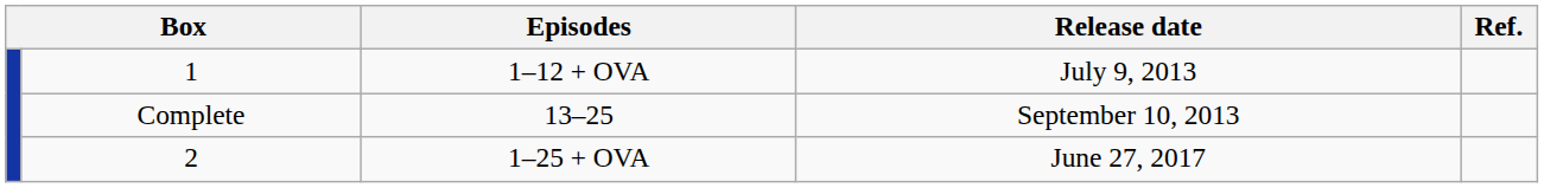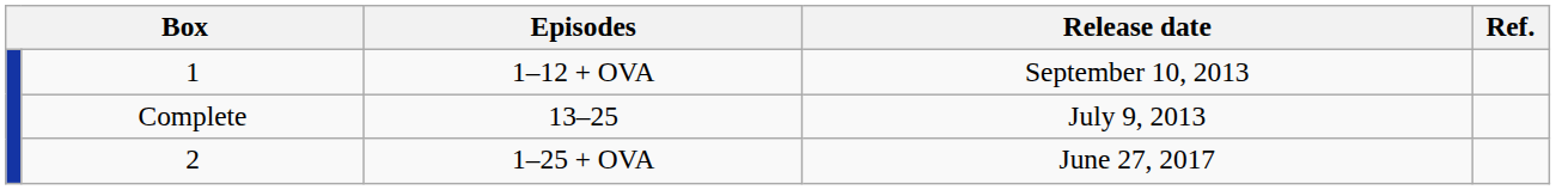1–12 + OVA | Release date: July 9, 2013 -> September 10, 2013
13–25 | Release date: September 10, 2013 -> July 9, 2013
